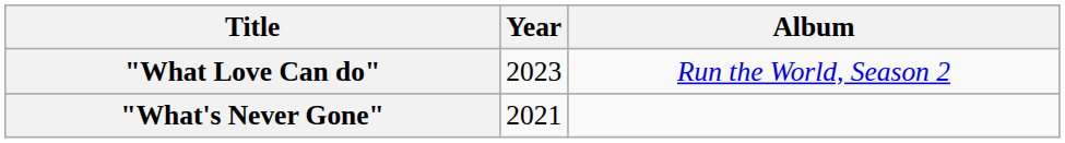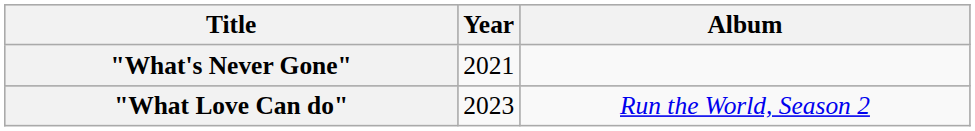rows swapped: "What's Never Gone" <-> "What Love Can do"
